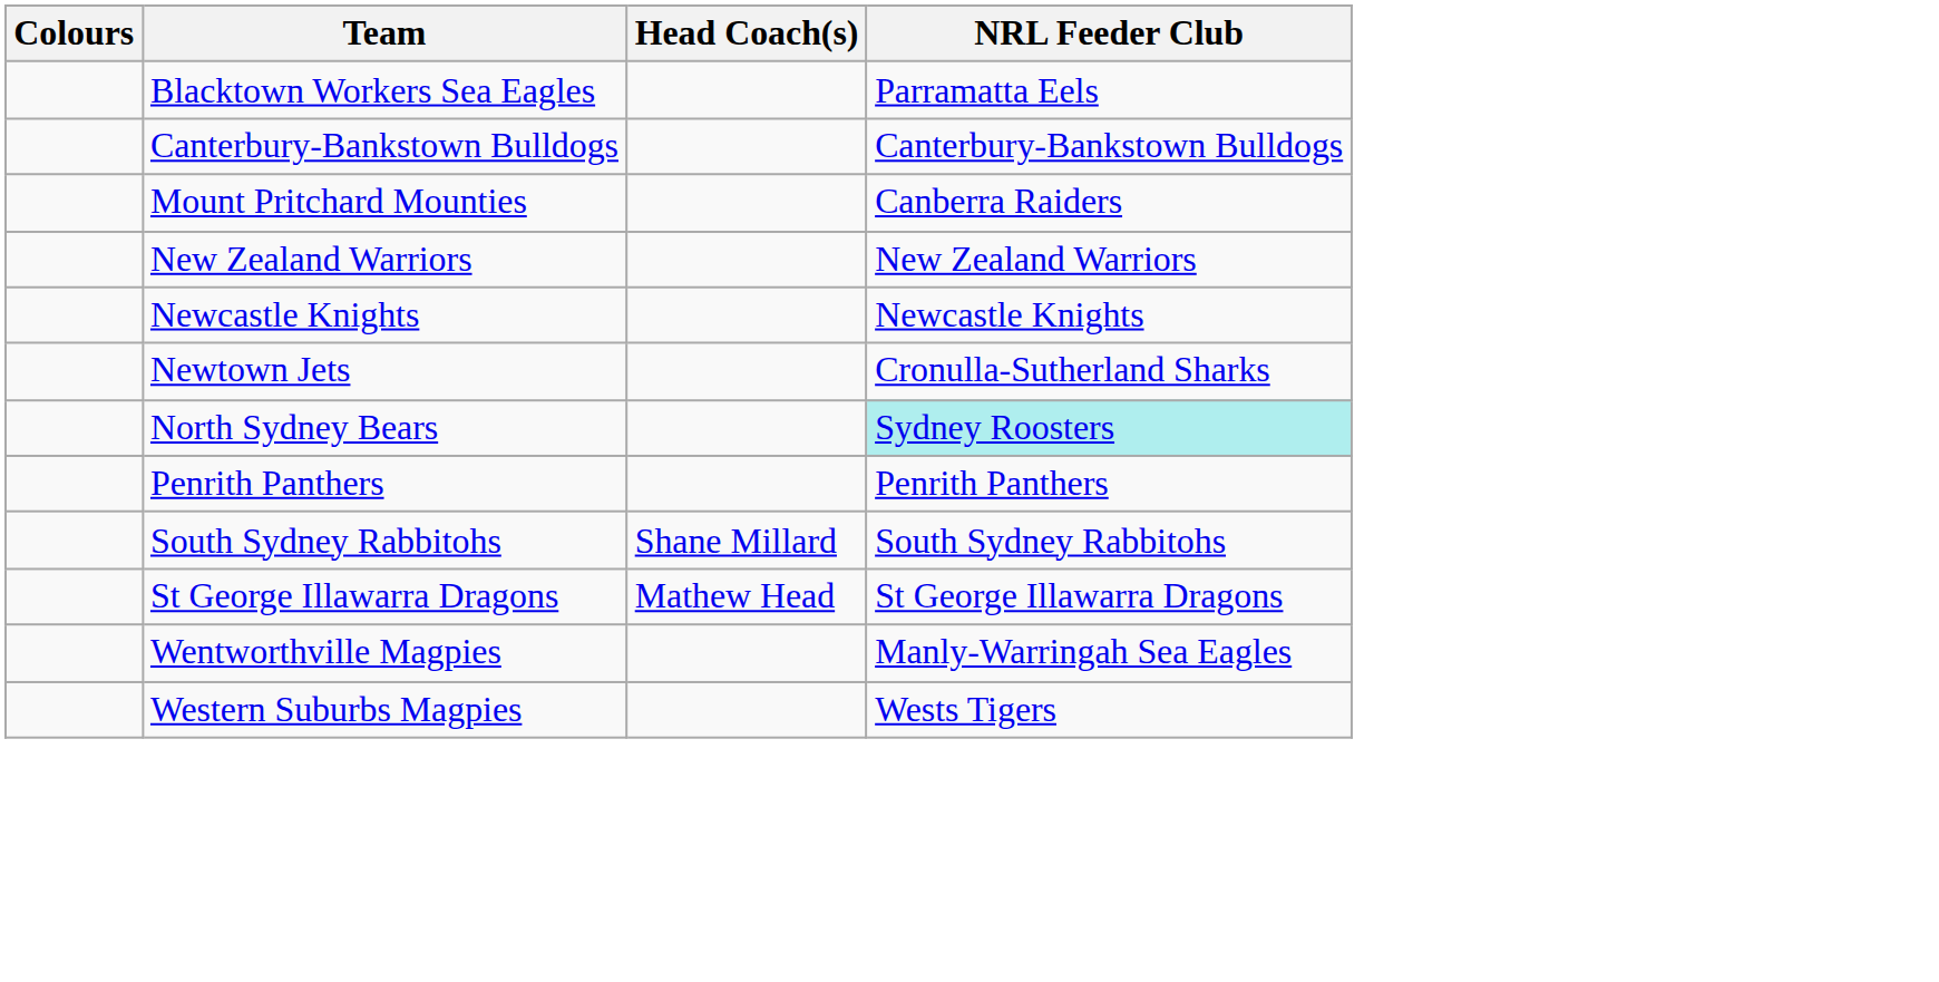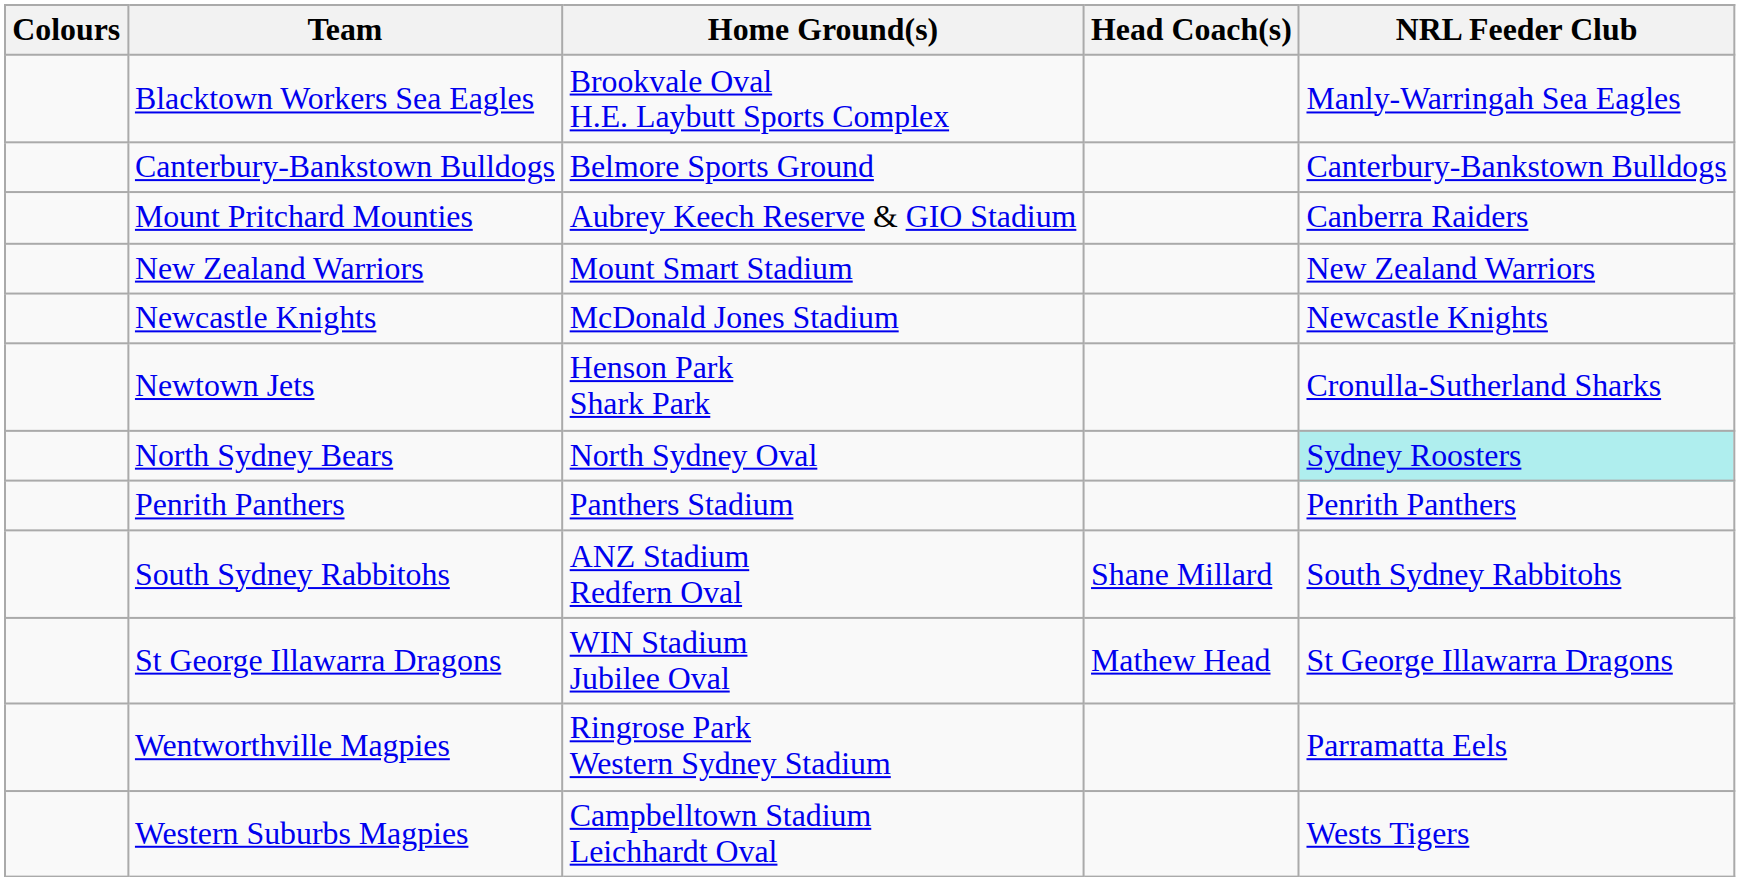+ column: Home Ground(s) | Brookvale Oval H.E. Laybutt Sports Complex | Belmore Sports Ground | Aubrey Keech Reserve & GIO Stadium | Mount Smart Stadium | McDonald Jones Stadium | Henson Park Shark Park | North Sydney Oval | Panthers Stadium | ANZ Stadium Redfern Oval | WIN Stadium Jubilee Oval | Ringrose Park Western Sydney Stadium | Campbelltown Stadium Leichhardt Oval
Blacktown Workers Sea Eagles | NRL Feeder Club: Parramatta Eels -> Manly-Warringah Sea Eagles
Wentworthville Magpies | NRL Feeder Club: Manly-Warringah Sea Eagles -> Parramatta Eels
